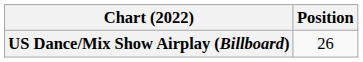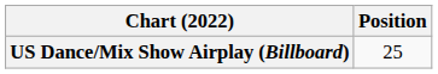US Dance/Mix Show Airplay (Billboard) | Position: 26 -> 25
